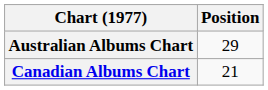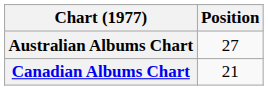Australian Albums Chart | Position: 29 -> 27
